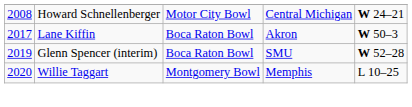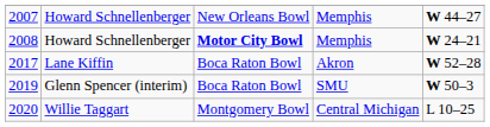+ row: 2007 | Howard Schnellenberger | New Orleans Bowl | Memphis | W 44–27
2008 | column 3: normal -> bold
2008 | column 4: Central Michigan -> Memphis
2017 | column 5: W 50–3 -> W 52–28
2019 | column 5: W 52–28 -> W 50–3
2020 | column 4: Memphis -> Central Michigan
